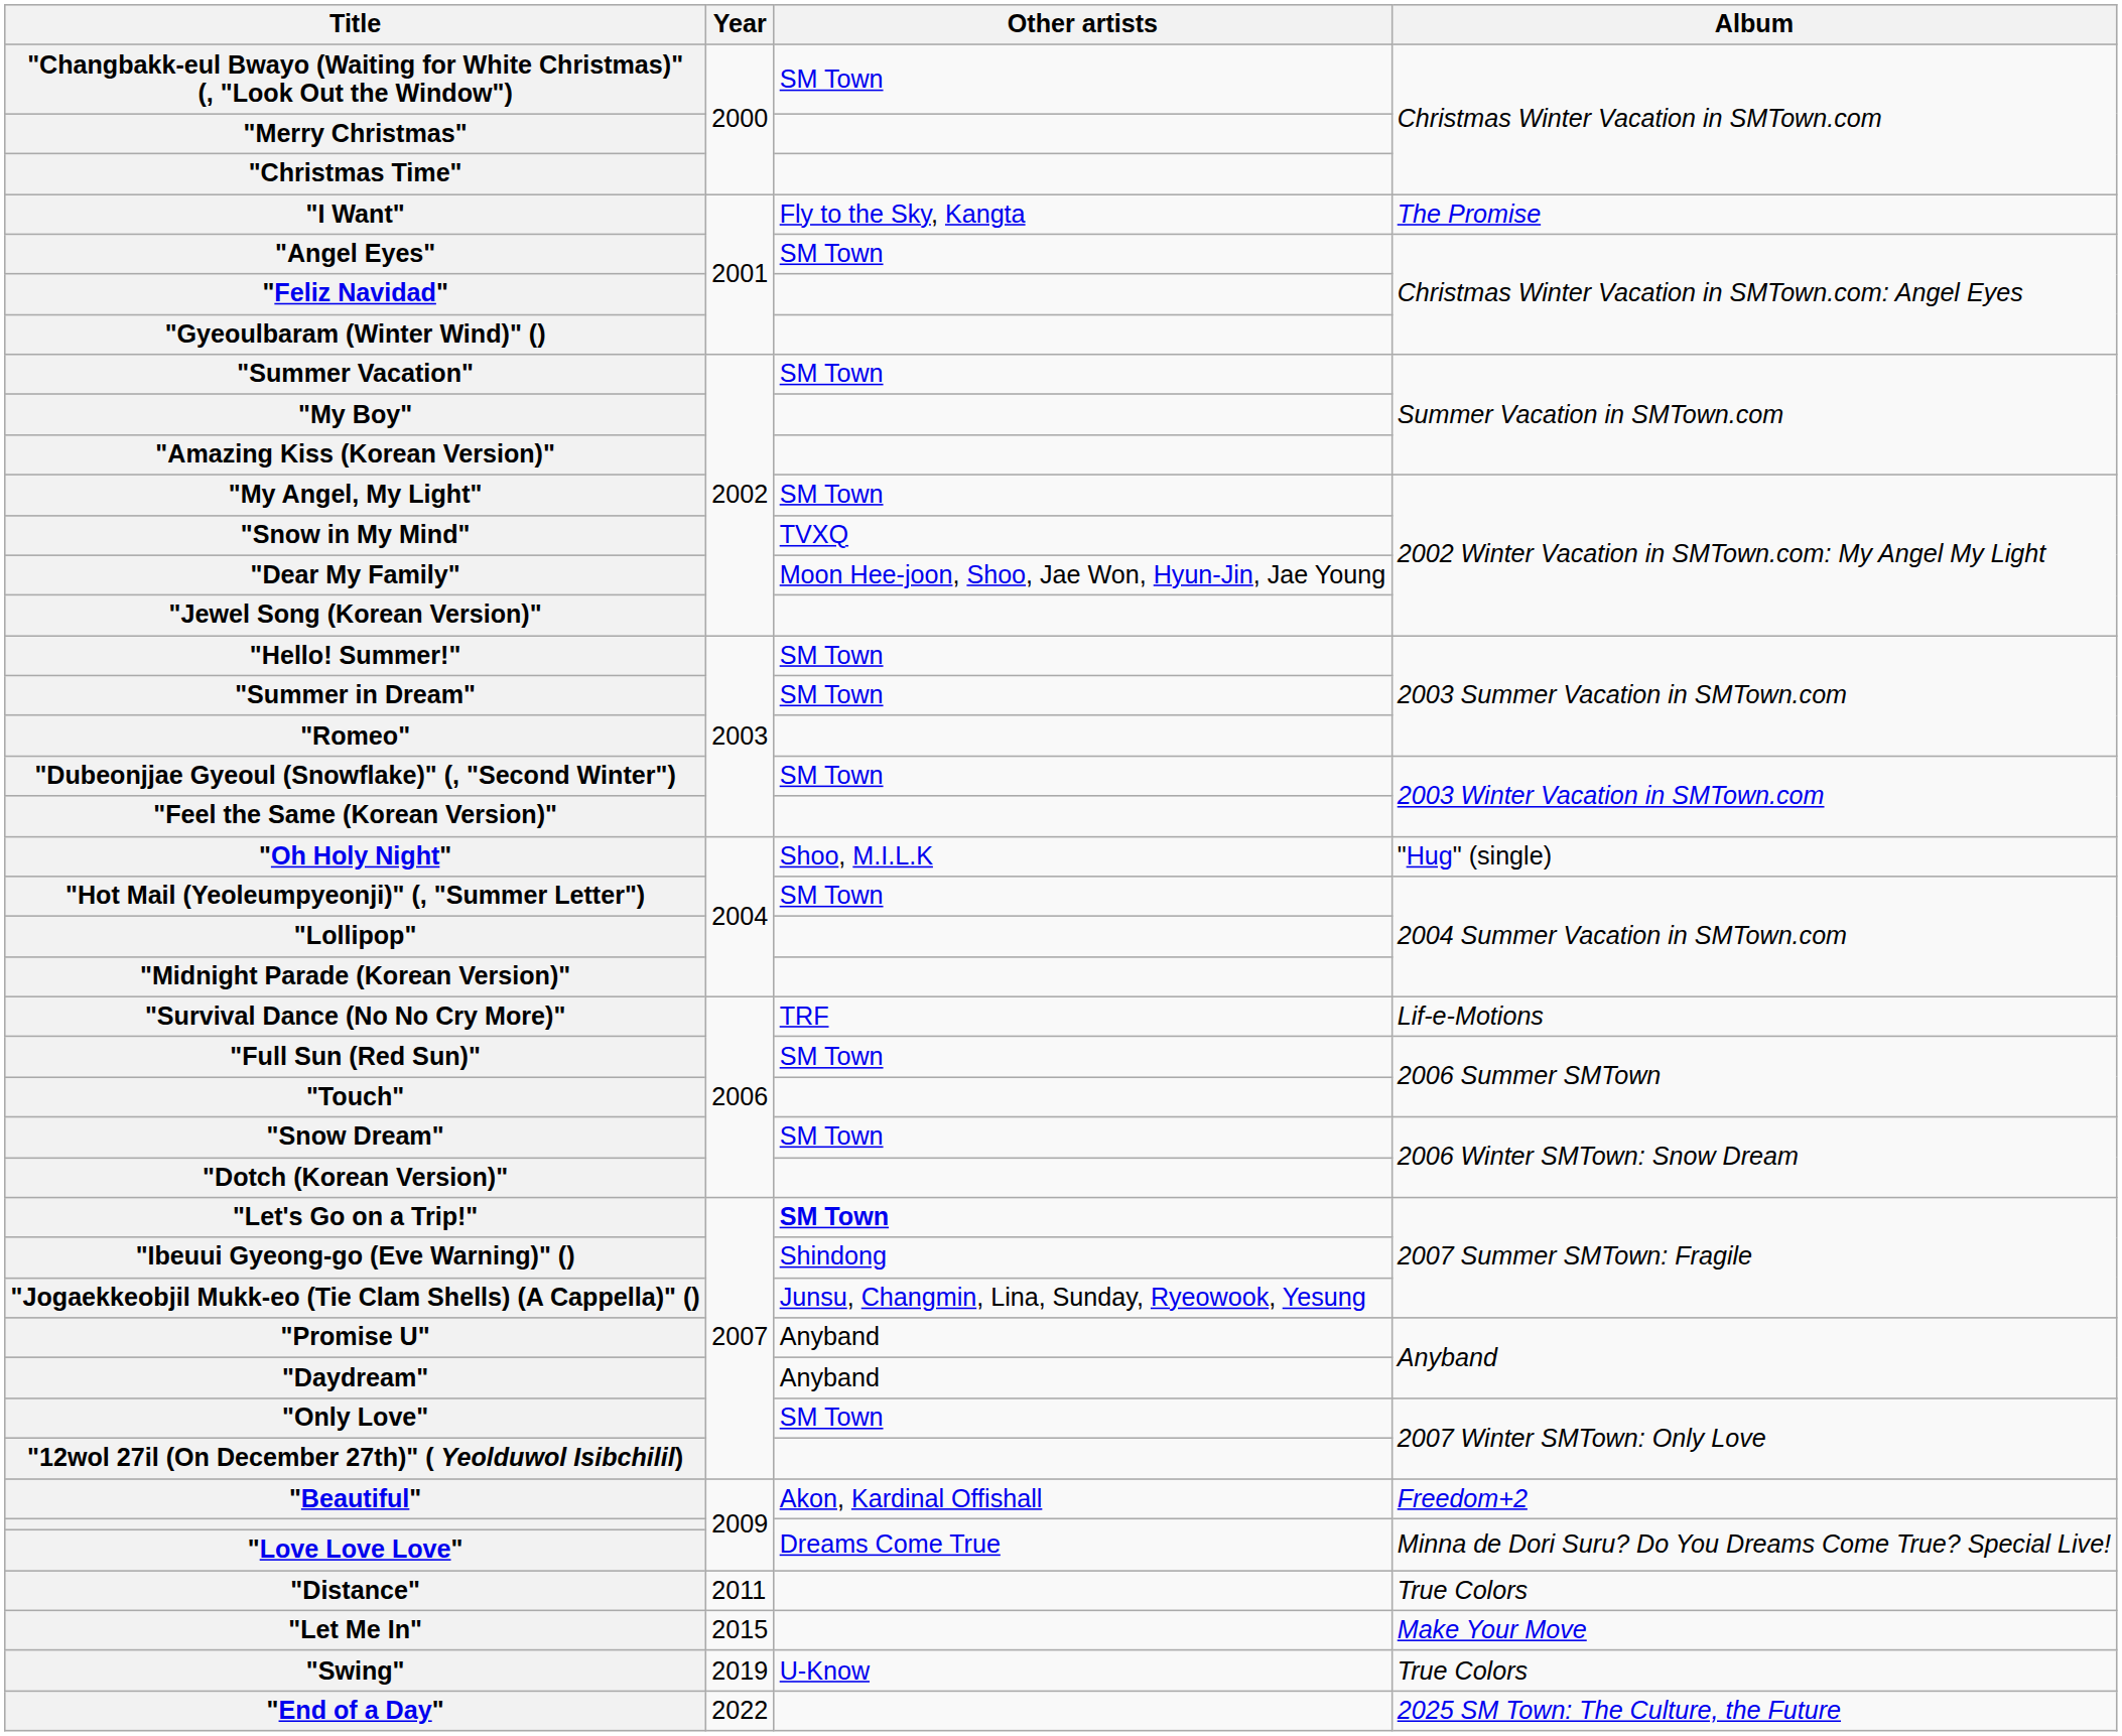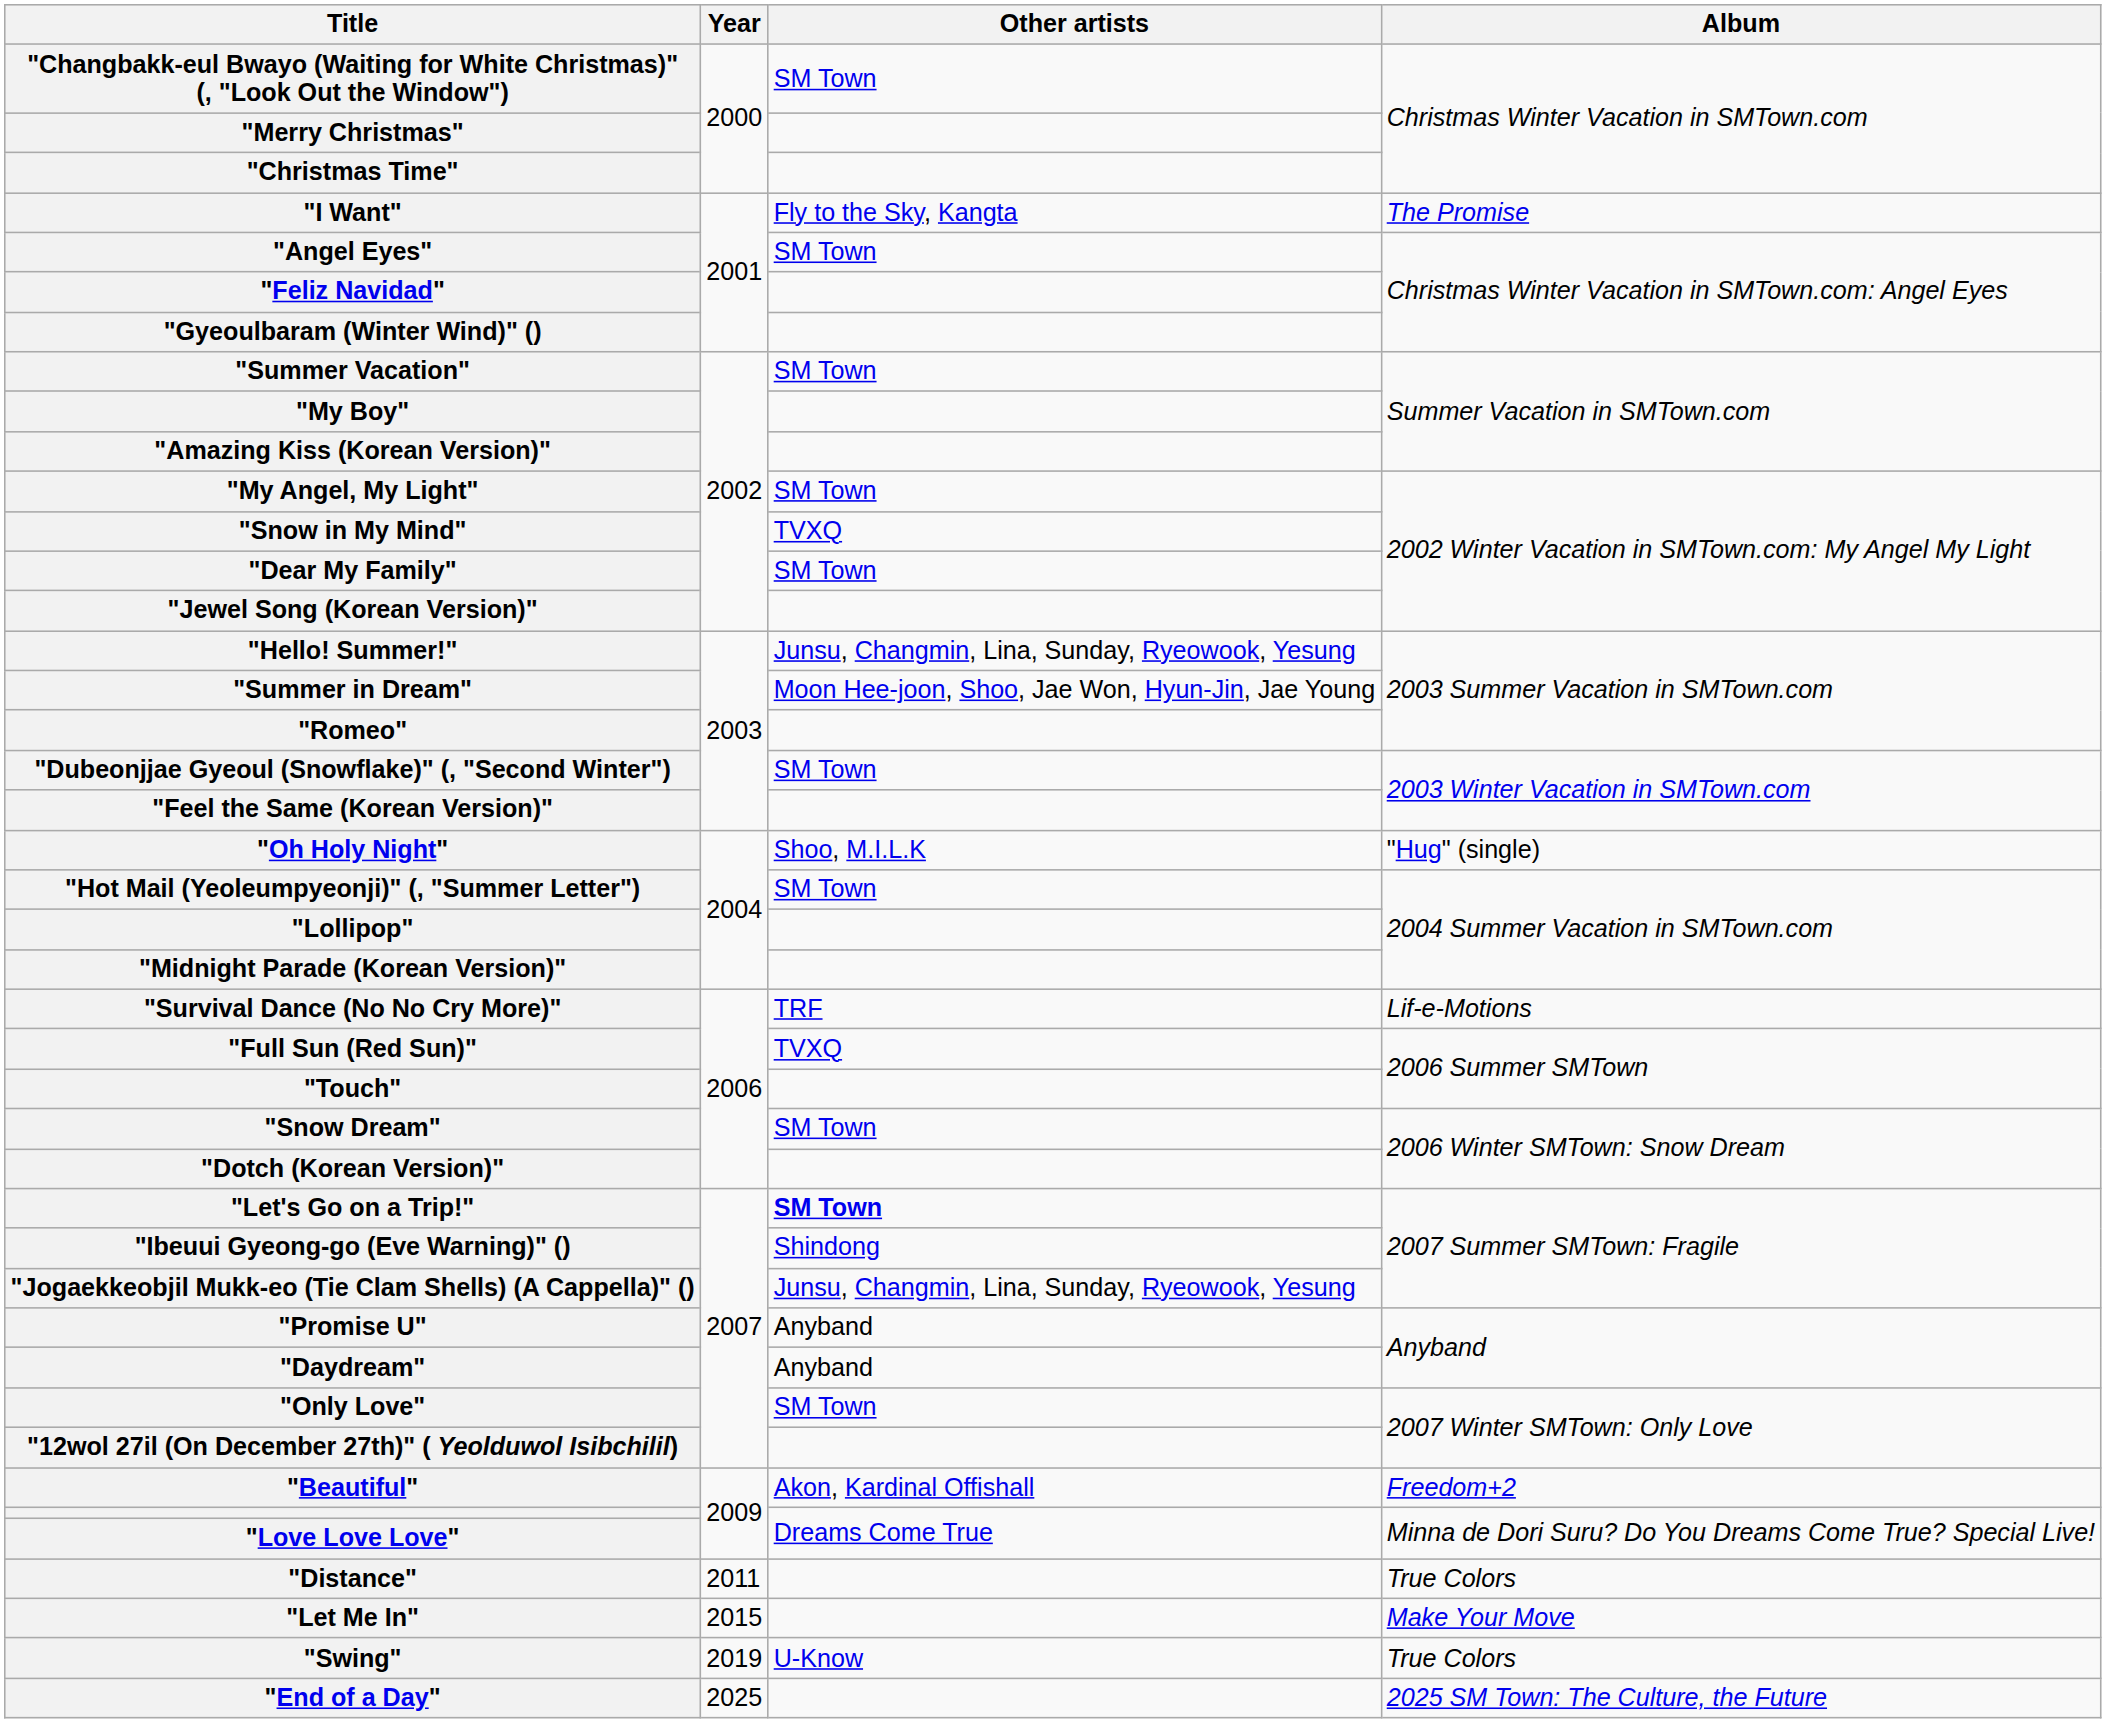"Dear My Family" | Other artists: Moon Hee-joon, Shoo, Jae Won, Hyun-Jin, Jae Young -> SM Town
"Hello! Summer!" | Other artists: SM Town -> Junsu, Changmin, Lina, Sunday, Ryeowook, Yesung
"Summer in Dream" | Other artists: SM Town -> Moon Hee-joon, Shoo, Jae Won, Hyun-Jin, Jae Young
"Full Sun (Red Sun)" | Other artists: SM Town -> TVXQ
"End of a Day" | Year: 2022 -> 2025
